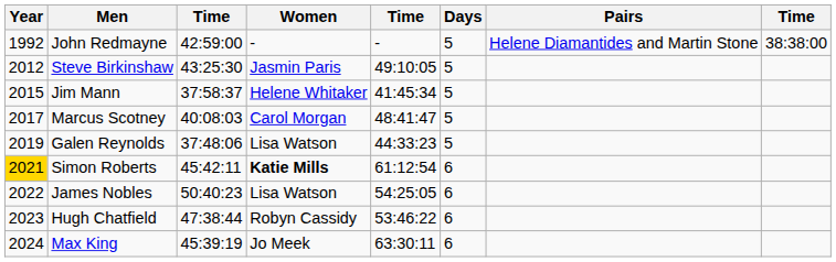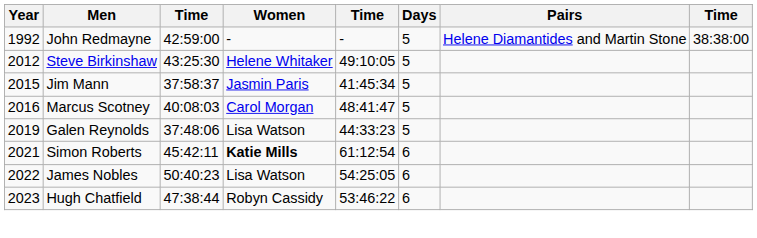Steve Birkinshaw | Women: Jasmin Paris -> Helene Whitaker
Jim Mann | Women: Helene Whitaker -> Jasmin Paris
Marcus Scotney | Year: 2017 -> 2016
Simon Roberts | Year: gold background -> no background
- row: 2024 | Max King | 45:39:19 | Jo Meek | 63:30:11 | 6
